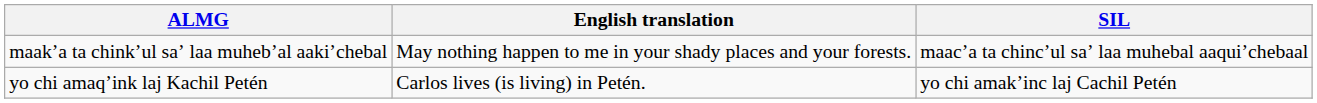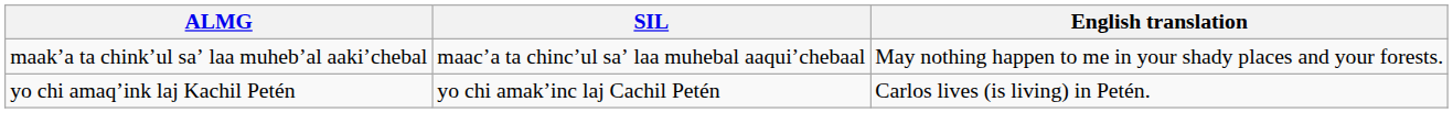columns swapped: SIL <-> English translation
